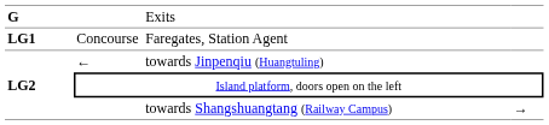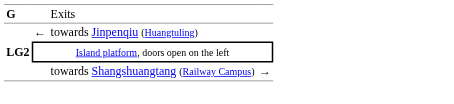- row: LG1 | Concourse | Faregates, Station Agent
